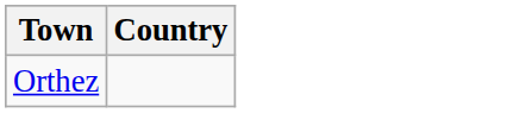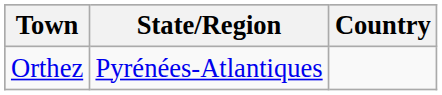+ column: State/Region | Pyrénées-Atlantiques
